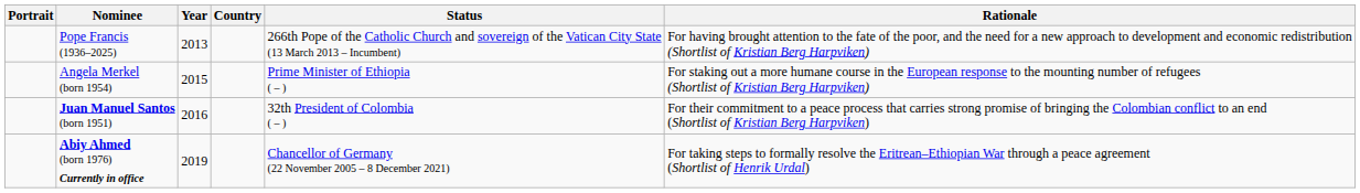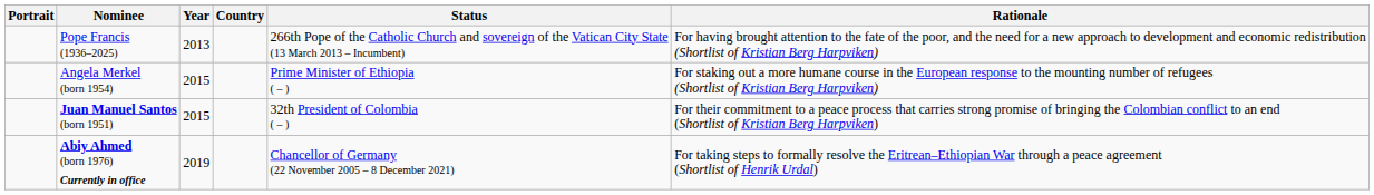Juan Manuel Santos (born 1951) | Year: 2016 -> 2015
